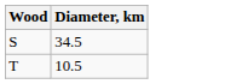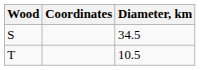+ column: Coordinates
